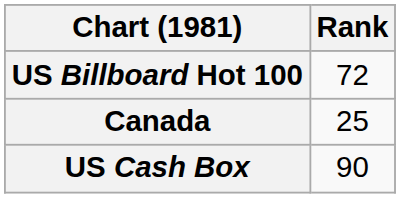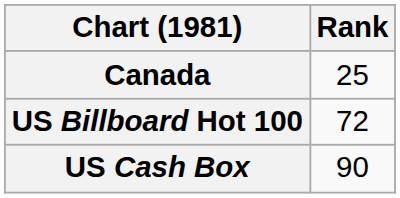rows swapped: Canada <-> US Billboard Hot 100
